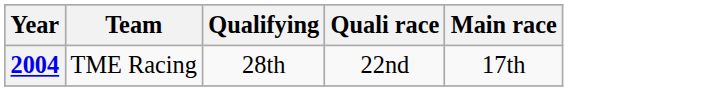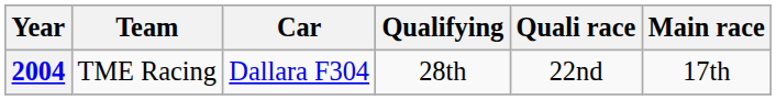+ column: Car | Dallara F304
